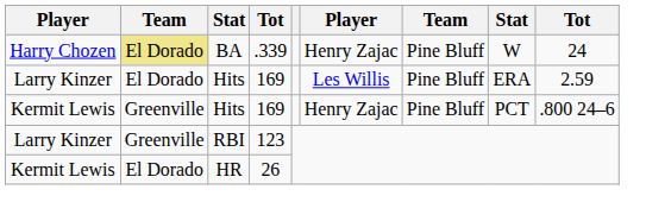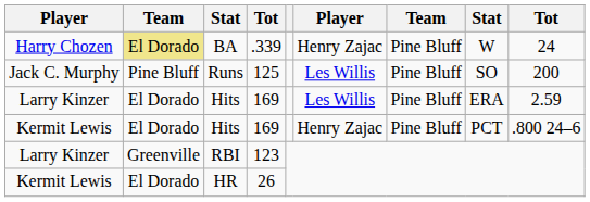+ row: Jack C. Murphy | Pine Bluff | Runs | 125 | Les Willis | Pine Bluff | SO | 200
Kermit Lewis / Hits | column 2: Greenville -> El Dorado
